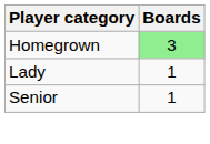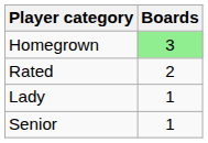+ row: Rated | 2
